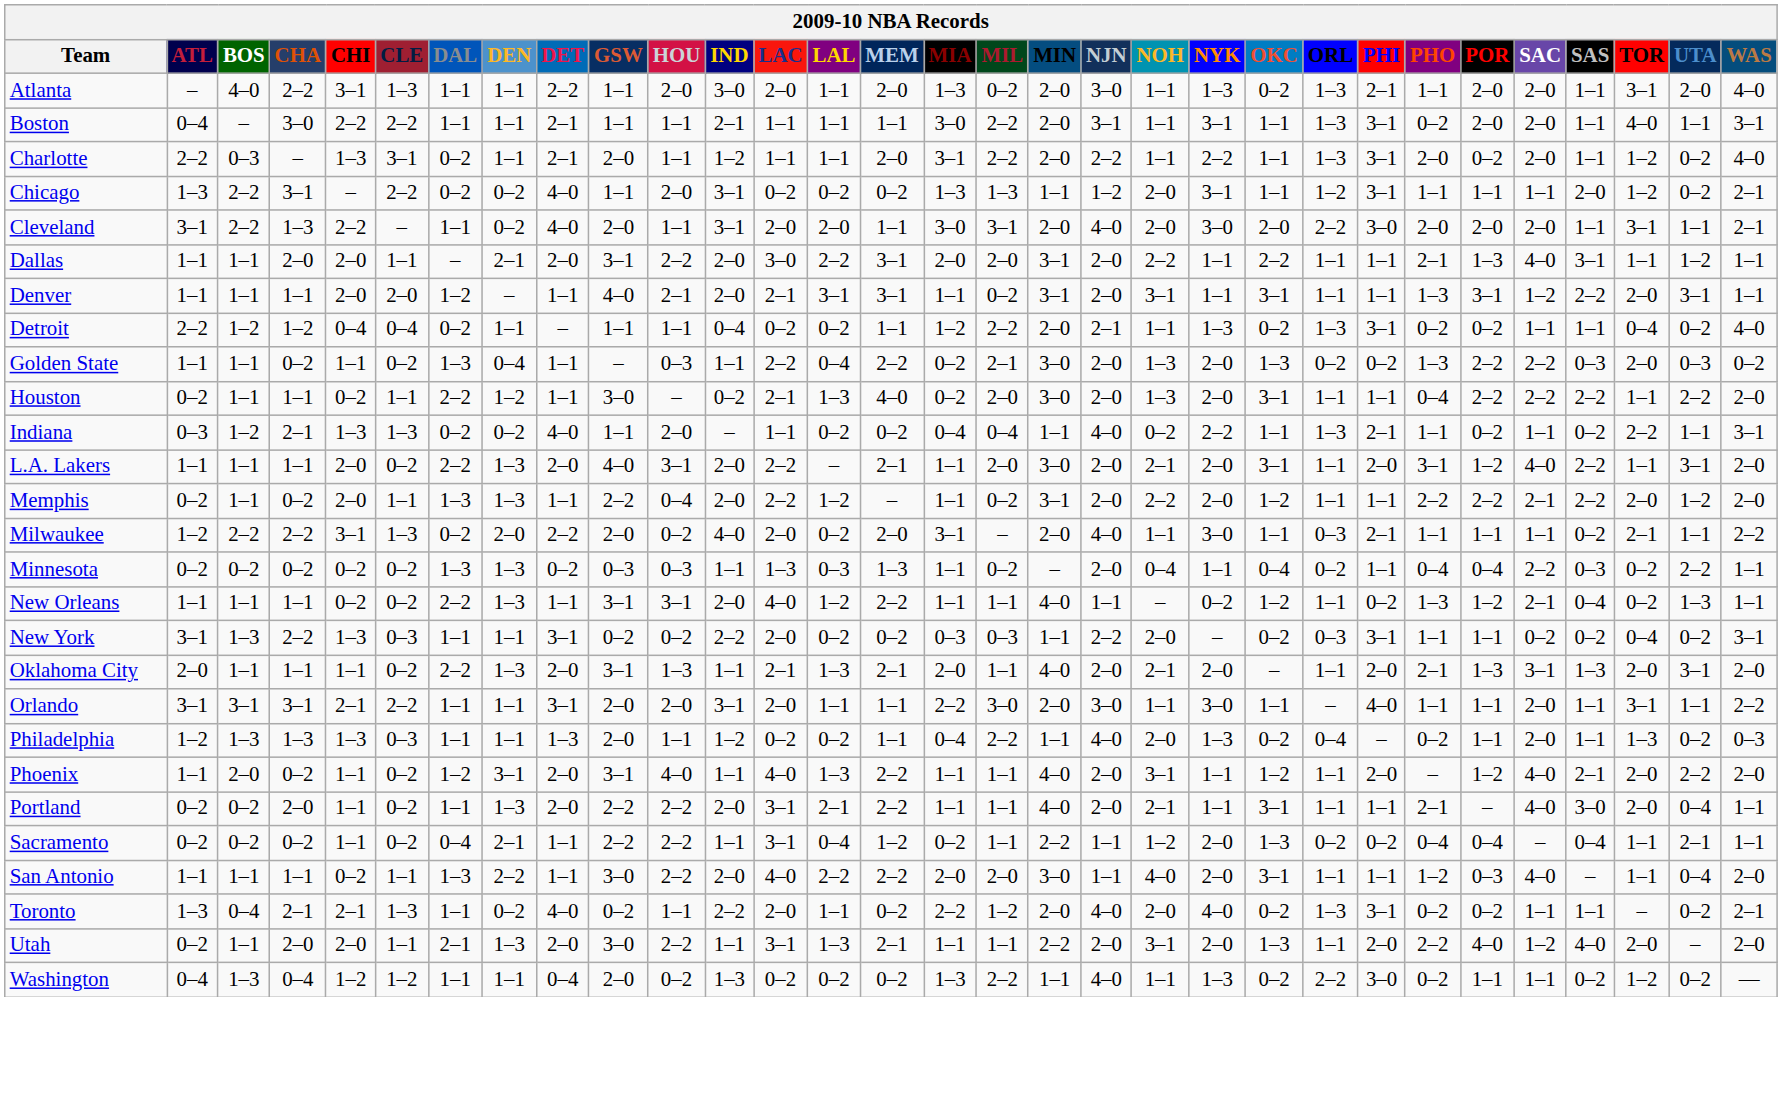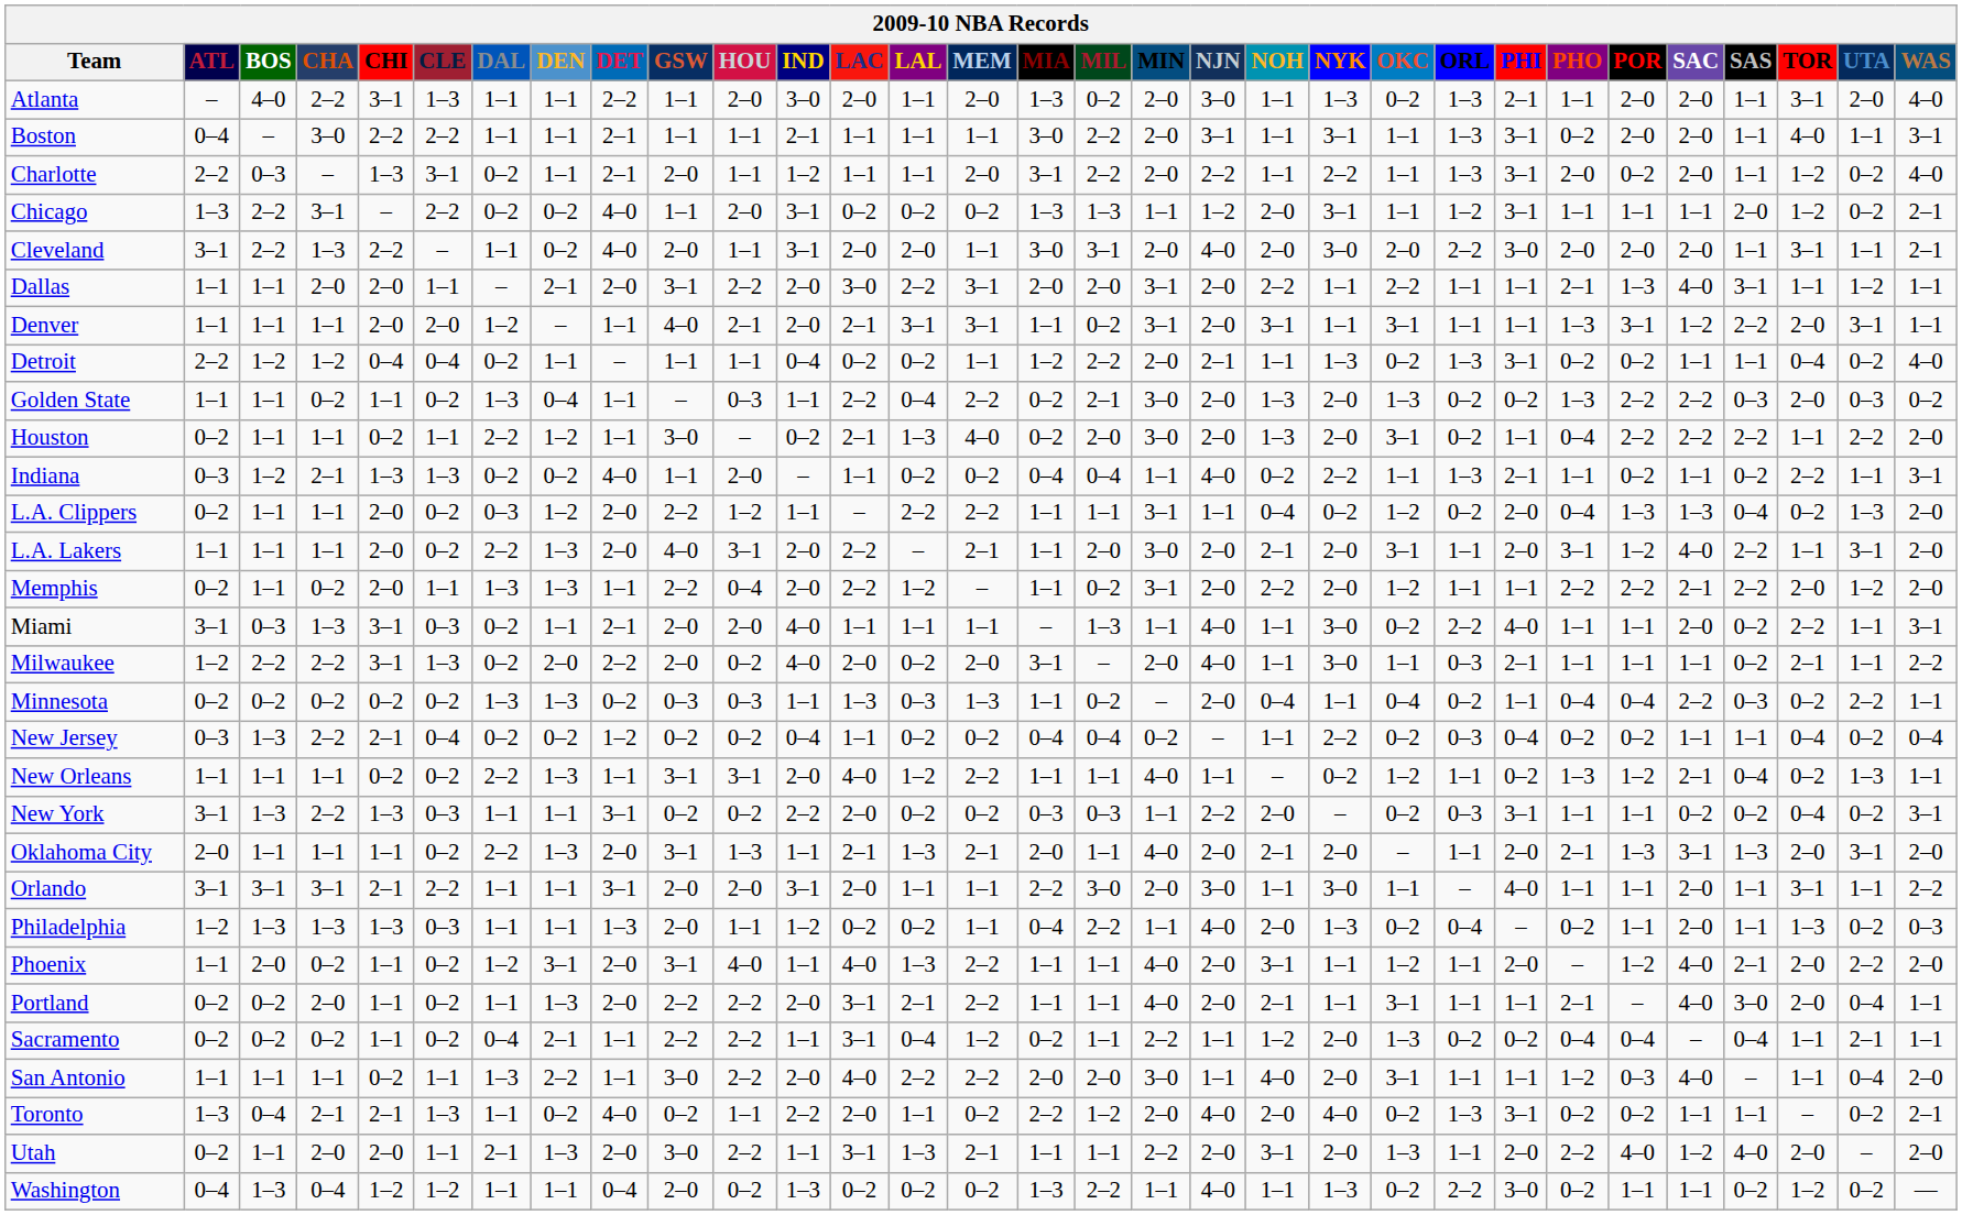Houston | ORL: 1–1 -> 0–2
+ row: L.A. Clippers | 0–2 | 1–1 | 1–1 | 2–0 | 0–2 | 0–3 | 1–2 | 2–0 | 2–2 | 1–2 | 1–1 | – | 2–2 | 2–2 | 1–1 | 1–1 | 3–1 | 1–1 | 0–4 | 0–2 | 1–2 | 0–2 | 2–0 | 0–4 | 1–3 | 1–3 | 0–4 | 0–2 | 1–3 | 2–0
+ row: Miami | 3–1 | 0–3 | 1–3 | 3–1 | 0–3 | 0–2 | 1–1 | 2–1 | 2–0 | 2–0 | 4–0 | 1–1 | 1–1 | 1–1 | – | 1–3 | 1–1 | 4–0 | 1–1 | 3–0 | 0–2 | 2–2 | 4–0 | 1–1 | 1–1 | 2–0 | 0–2 | 2–2 | 1–1 | 3–1
+ row: New Jersey | 0–3 | 1–3 | 2–2 | 2–1 | 0–4 | 0–2 | 0–2 | 1–2 | 0–2 | 0–2 | 0–4 | 1–1 | 0–2 | 0–2 | 0–4 | 0–4 | 0–2 | – | 1–1 | 2–2 | 0–2 | 0–3 | 0–4 | 0–2 | 0–2 | 1–1 | 1–1 | 0–4 | 0–2 | 0–4
